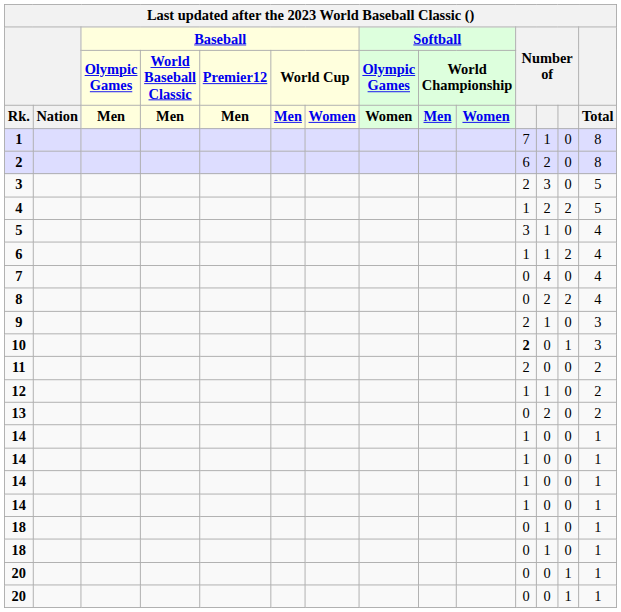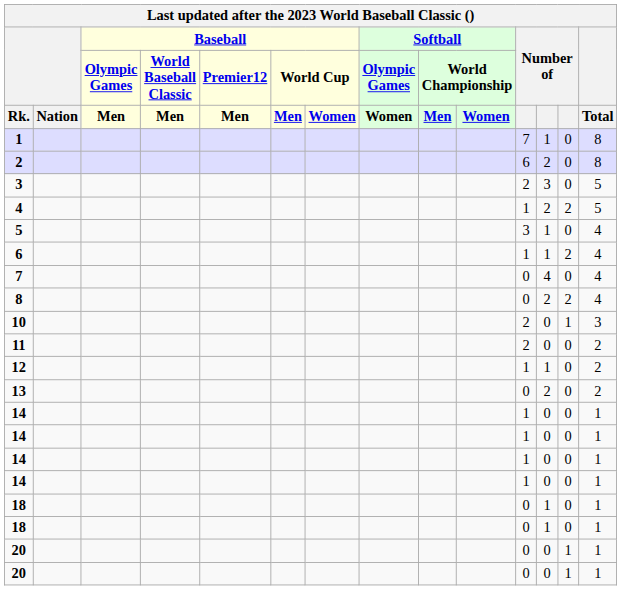- row: 9 | 2 | 1 | 0 | 3
10 | column 11: bold -> normal
